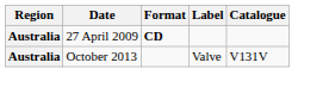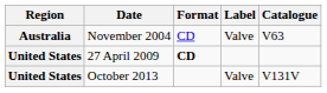+ row: Australia | November 2004 | CD | Valve | V63
27 April 2009 | Region: Australia -> United States
October 2013 | Region: Australia -> United States
